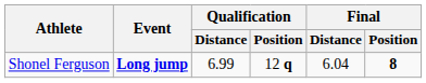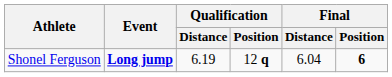Shonel Ferguson | Qualification / Distance: 6.99 -> 6.19
Shonel Ferguson | Final / Position: 8 -> 6
